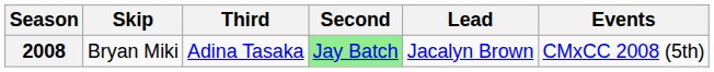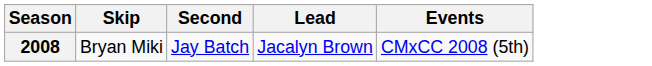- column: Third | Adina Tasaka
2008 | Second: lightgreen background -> no background
